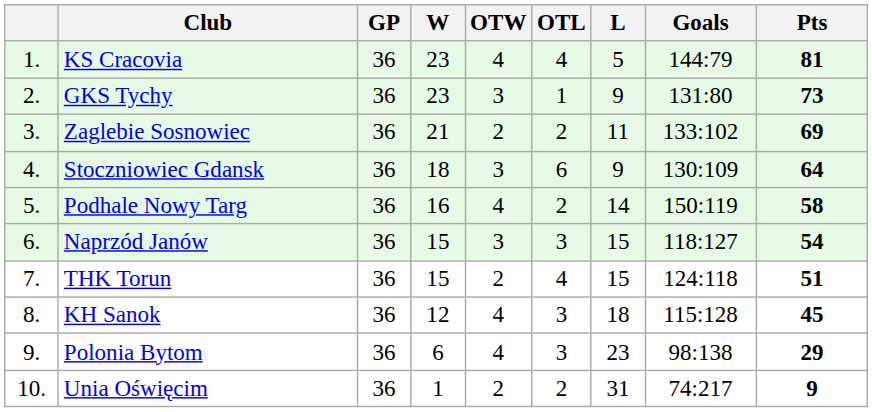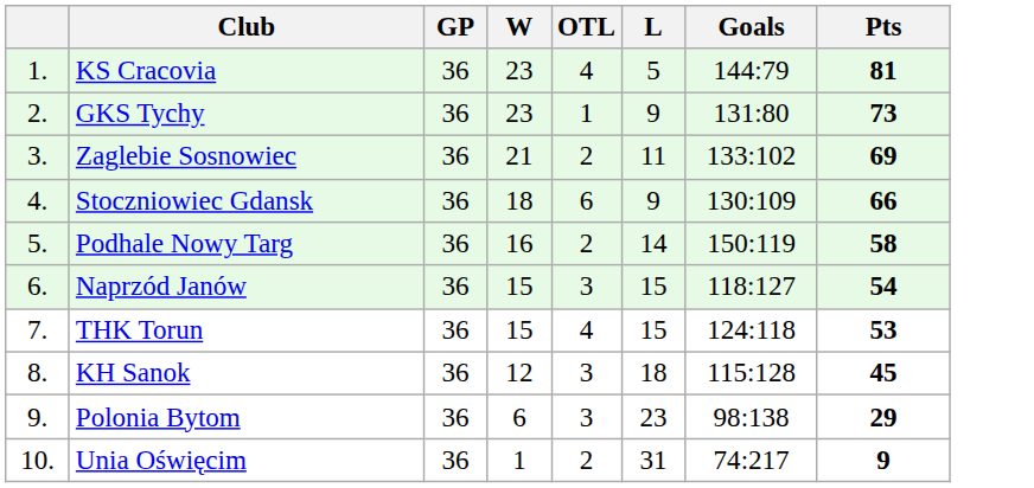- column: OTW | 4 | 3 | 2 | 3 | 4 | 3 | 2 | 4 | 4 | 2
Stoczniowiec Gdansk | Pts: 64 -> 66
THK Torun | Pts: 51 -> 53
